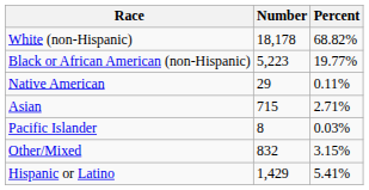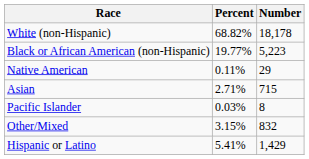columns swapped: Number <-> Percent
